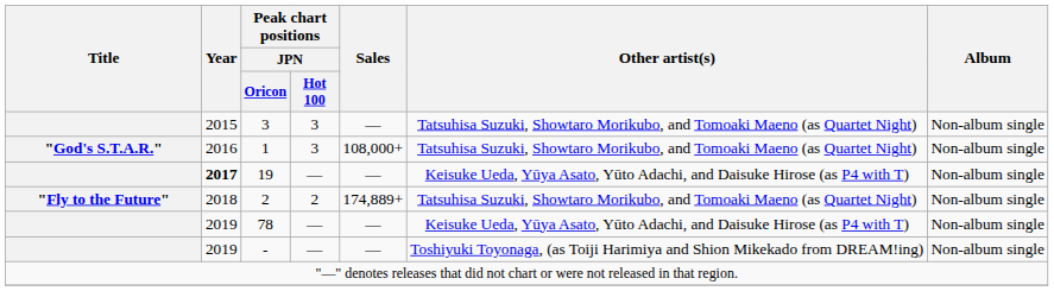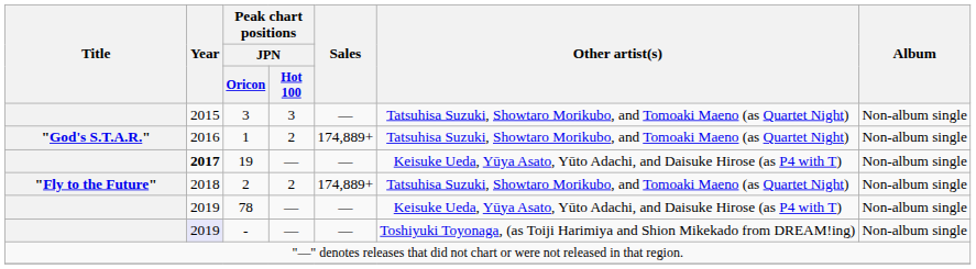1 | Peak chart positions / JPN / Hot 100: 3 -> 2
1 | Sales: 108,000+ -> 174,889+
- | Year: no background -> lavender background
